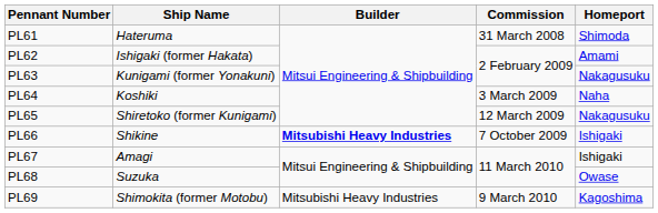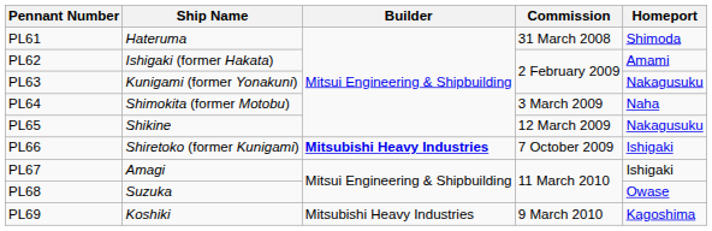PL64 | Ship Name: Koshiki -> Shimokita (former Motobu)
PL65 | Ship Name: Shiretoko (former Kunigami) -> Shikine
PL66 | Ship Name: Shikine -> Shiretoko (former Kunigami)
PL69 | Ship Name: Shimokita (former Motobu) -> Koshiki
